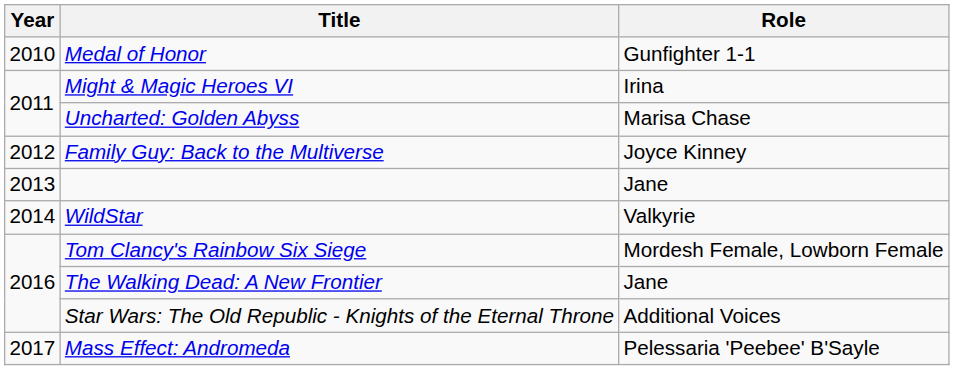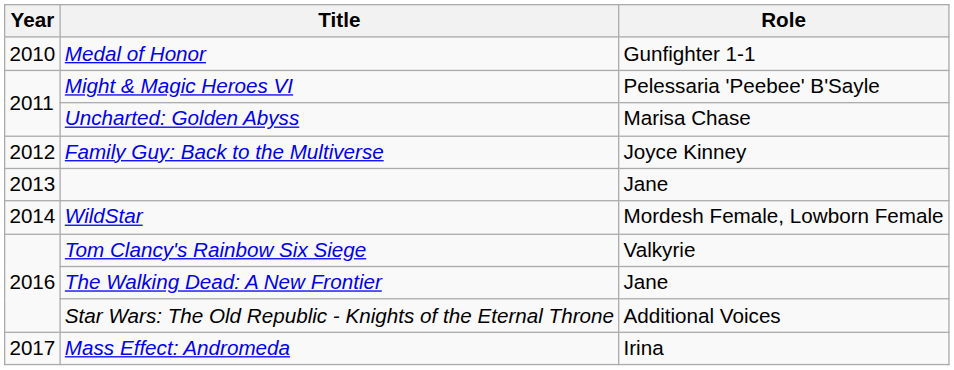Might & Magic Heroes VI | Role: Irina -> Pelessaria 'Peebee' B'Sayle
WildStar | Role: Valkyrie -> Mordesh Female, Lowborn Female
Tom Clancy's Rainbow Six Siege | Role: Mordesh Female, Lowborn Female -> Valkyrie
Mass Effect: Andromeda | Role: Pelessaria 'Peebee' B'Sayle -> Irina
